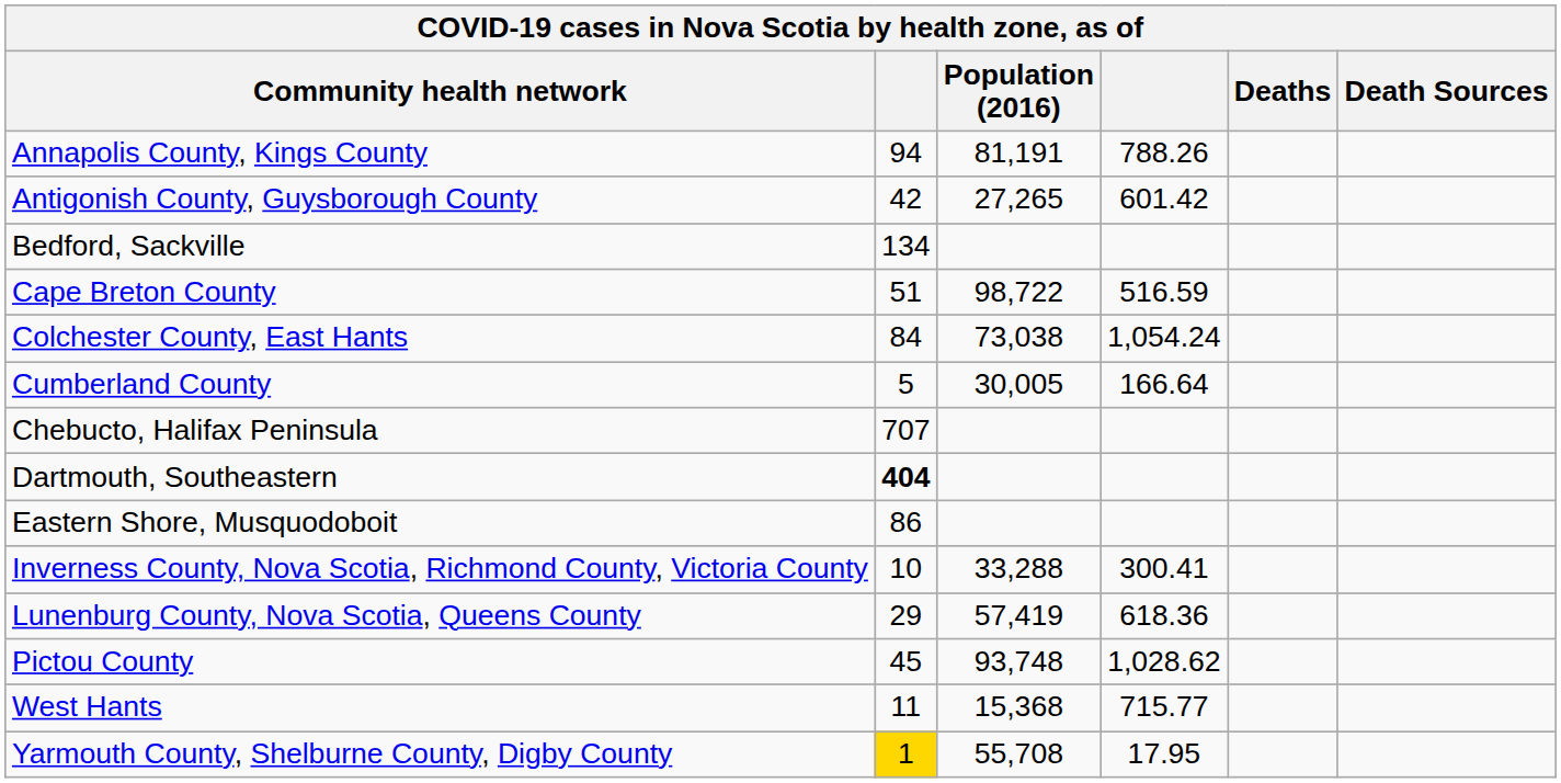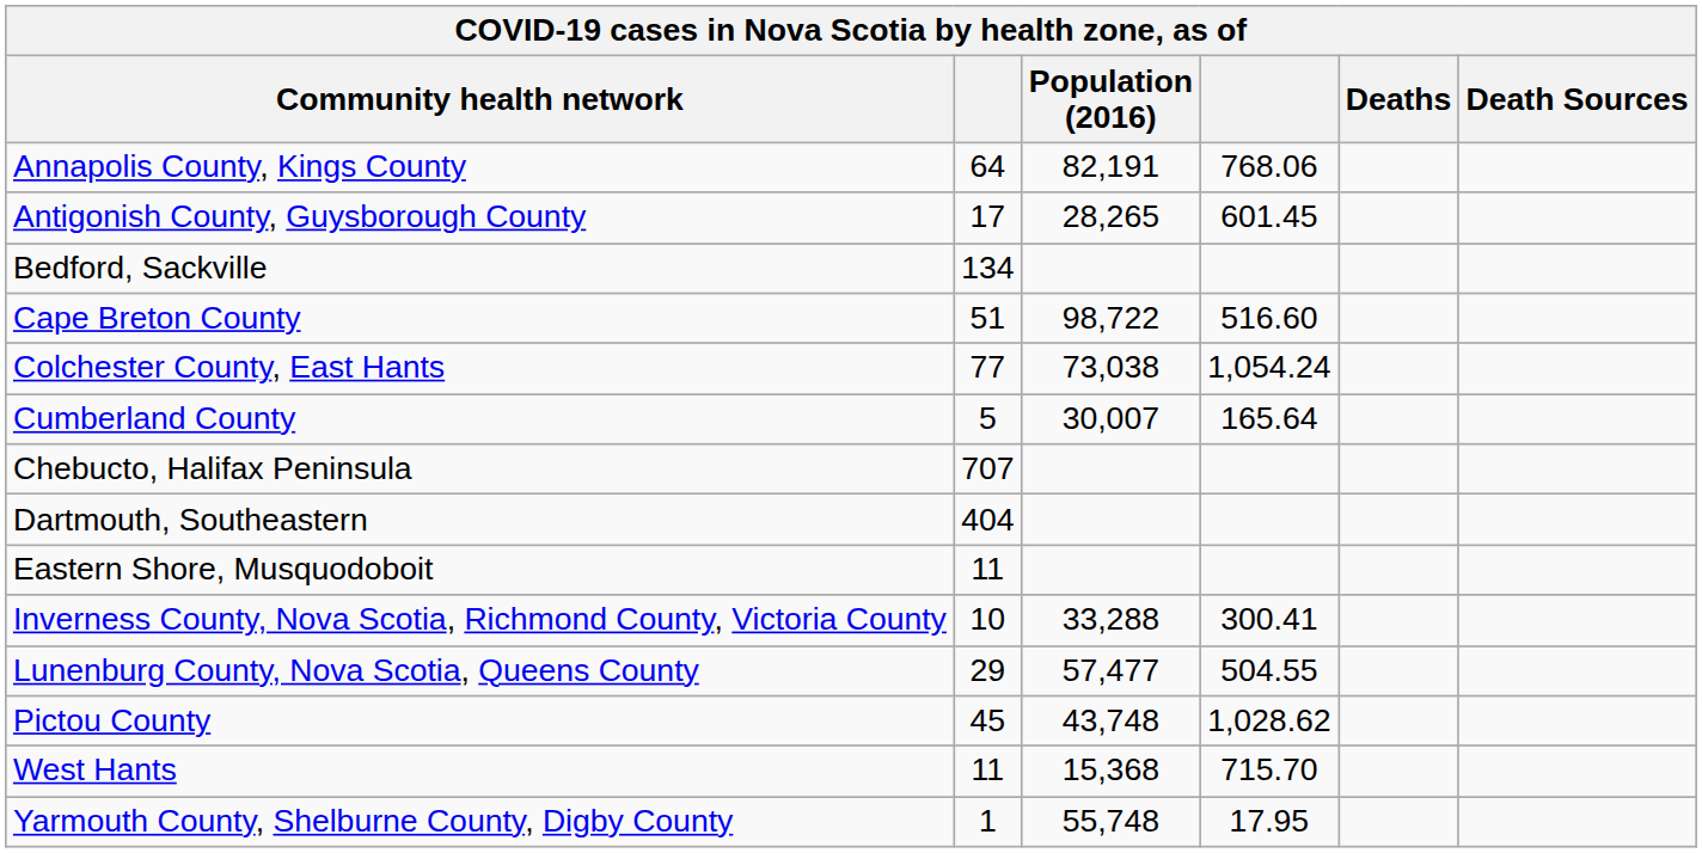Annapolis County, Kings County | column 2: 94 -> 64
Annapolis County, Kings County | Population (2016): 81,191 -> 82,191
Annapolis County, Kings County | column 4: 788.26 -> 768.06
Antigonish County, Guysborough County | column 2: 42 -> 17
Antigonish County, Guysborough County | Population (2016): 27,265 -> 28,265
Antigonish County, Guysborough County | column 4: 601.42 -> 601.45
Cape Breton County | column 4: 516.59 -> 516.60
Colchester County, East Hants | column 2: 84 -> 77
Cumberland County | Population (2016): 30,005 -> 30,007
Cumberland County | column 4: 166.64 -> 165.64
Dartmouth, Southeastern | column 2: bold -> normal
Eastern Shore, Musquodoboit | column 2: 86 -> 11
Lunenburg County, Nova Scotia, Queens County | Population (2016): 57,419 -> 57,477
Lunenburg County, Nova Scotia, Queens County | column 4: 618.36 -> 504.55
Pictou County | Population (2016): 93,748 -> 43,748
West Hants | column 4: 715.77 -> 715.70
Yarmouth County, Shelburne County, Digby County | column 2: gold background -> no background
Yarmouth County, Shelburne County, Digby County | Population (2016): 55,708 -> 55,748
